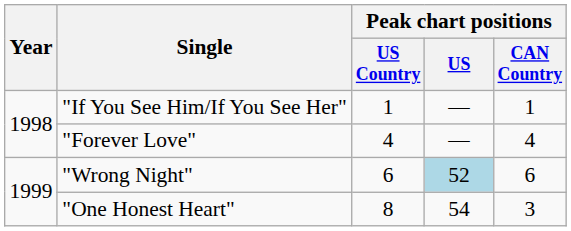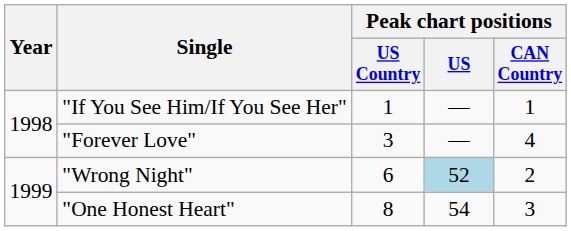"Forever Love" | Peak chart positions / US Country: 4 -> 3
"Wrong Night" | Peak chart positions / CAN Country: 6 -> 2
